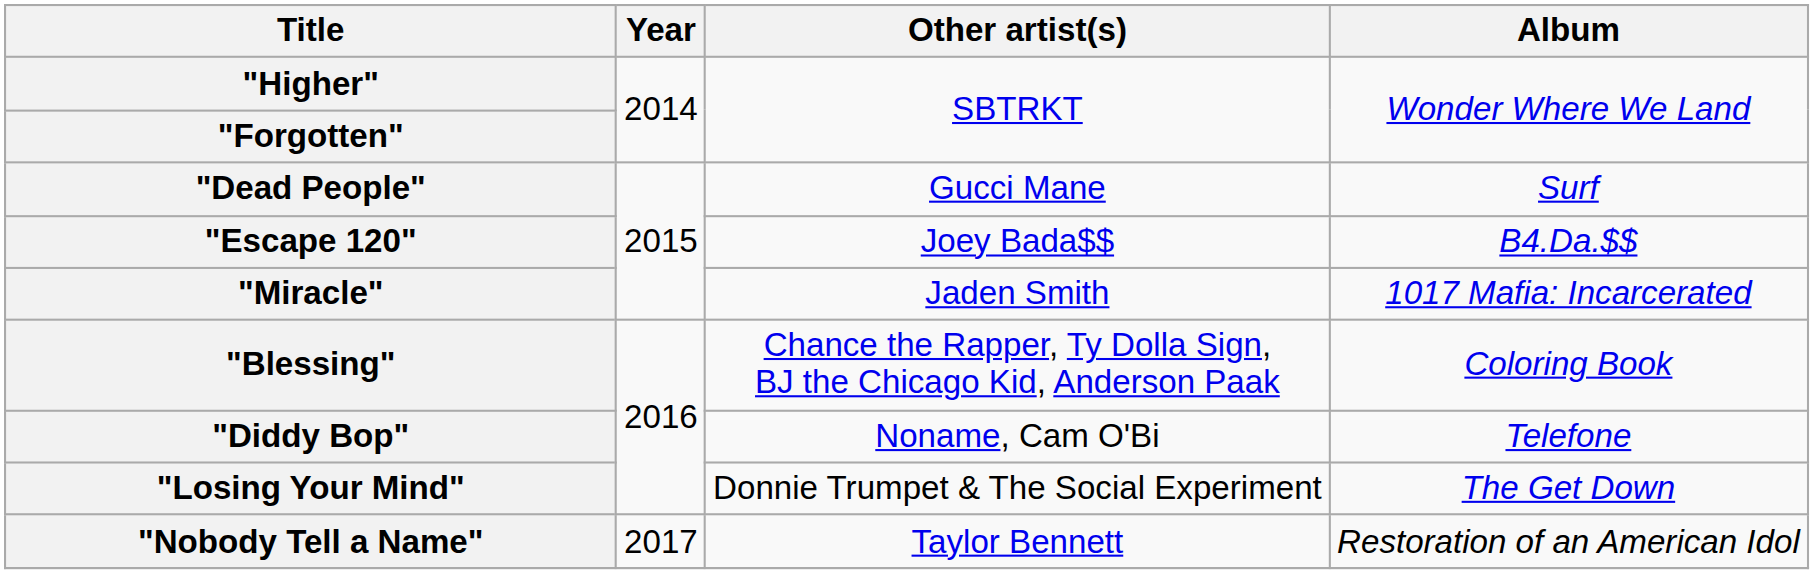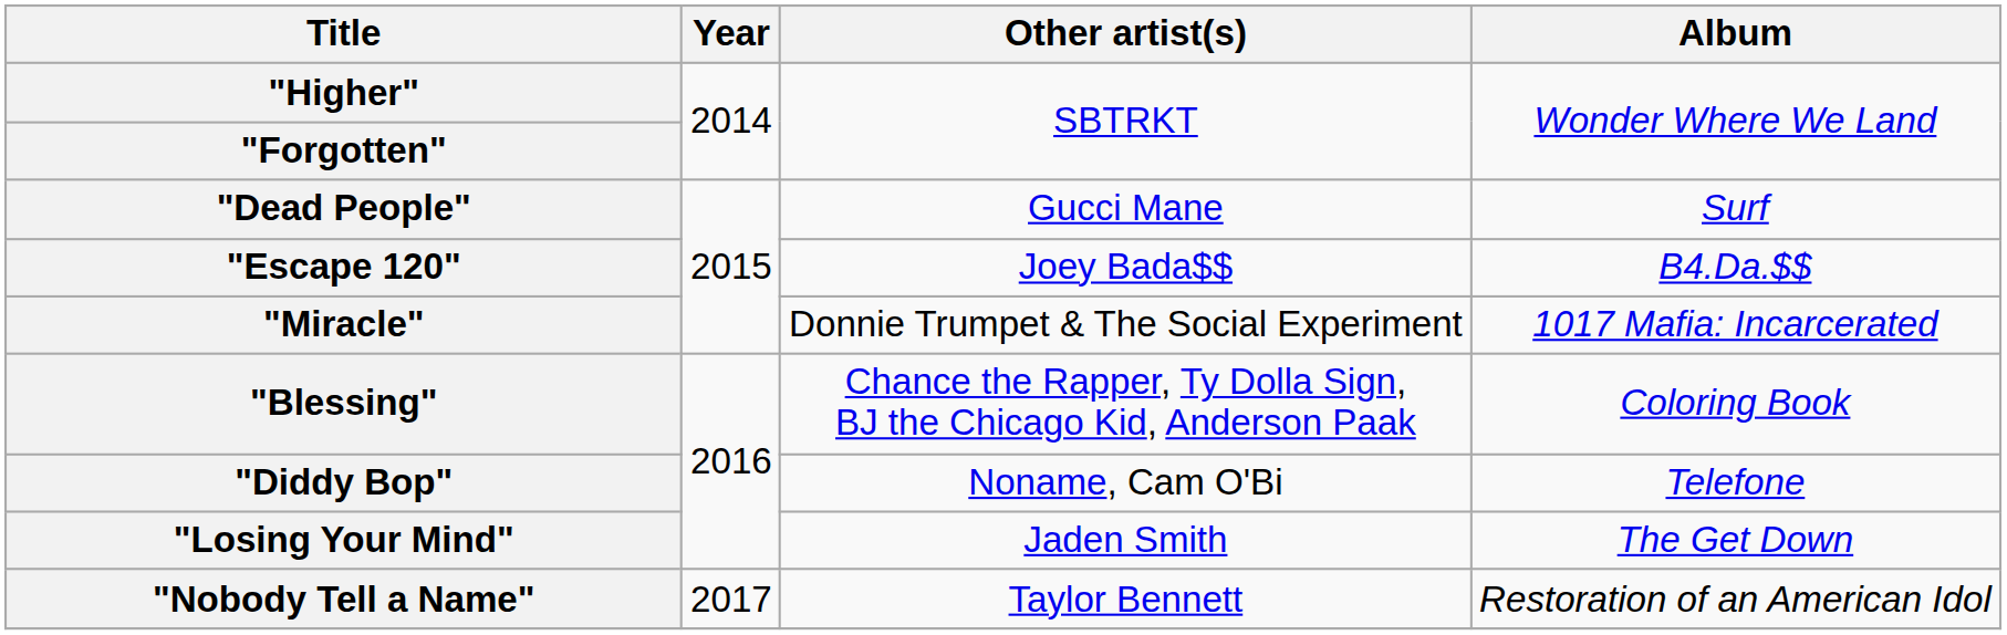"Miracle" | Other artist(s): Jaden Smith -> Donnie Trumpet & The Social Experiment
"Losing Your Mind" | Other artist(s): Donnie Trumpet & The Social Experiment -> Jaden Smith
